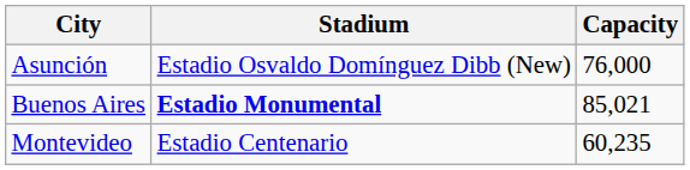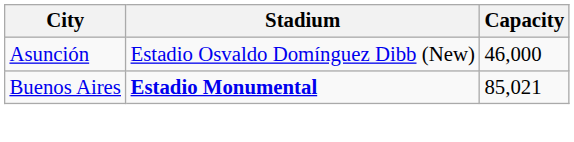Asunción | Capacity: 76,000 -> 46,000
- row: Montevideo | Estadio Centenario | 60,235
